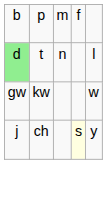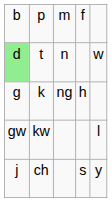t | column 5: l -> w
+ row: g | k | ng | h
kw | column 5: w -> l
ch | column 4: lightyellow background -> no background
